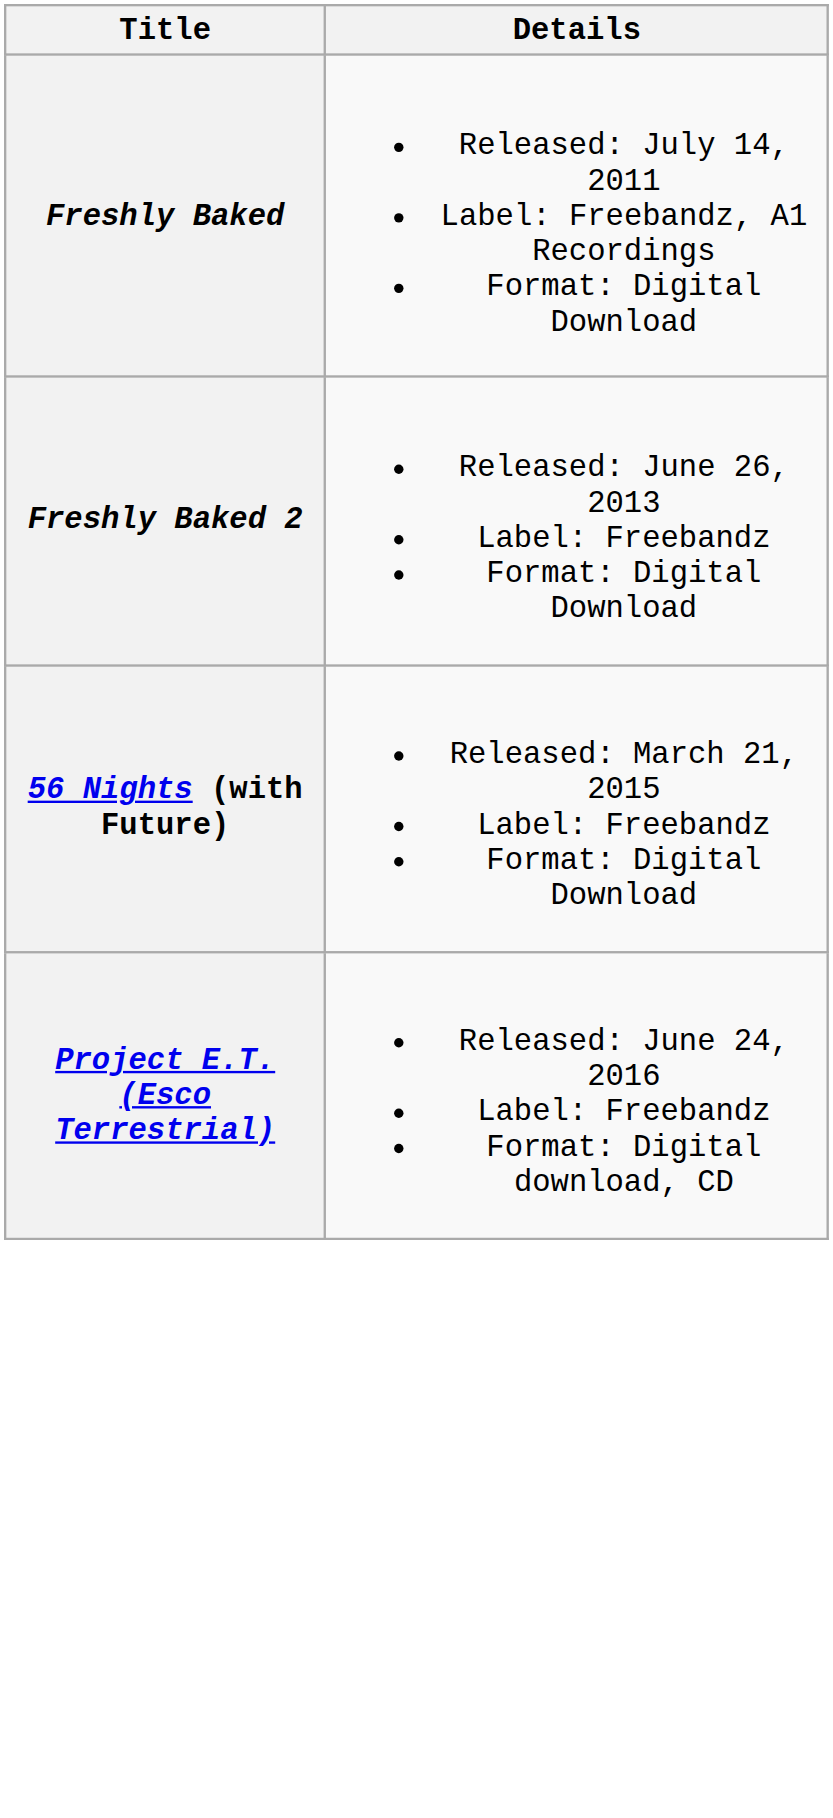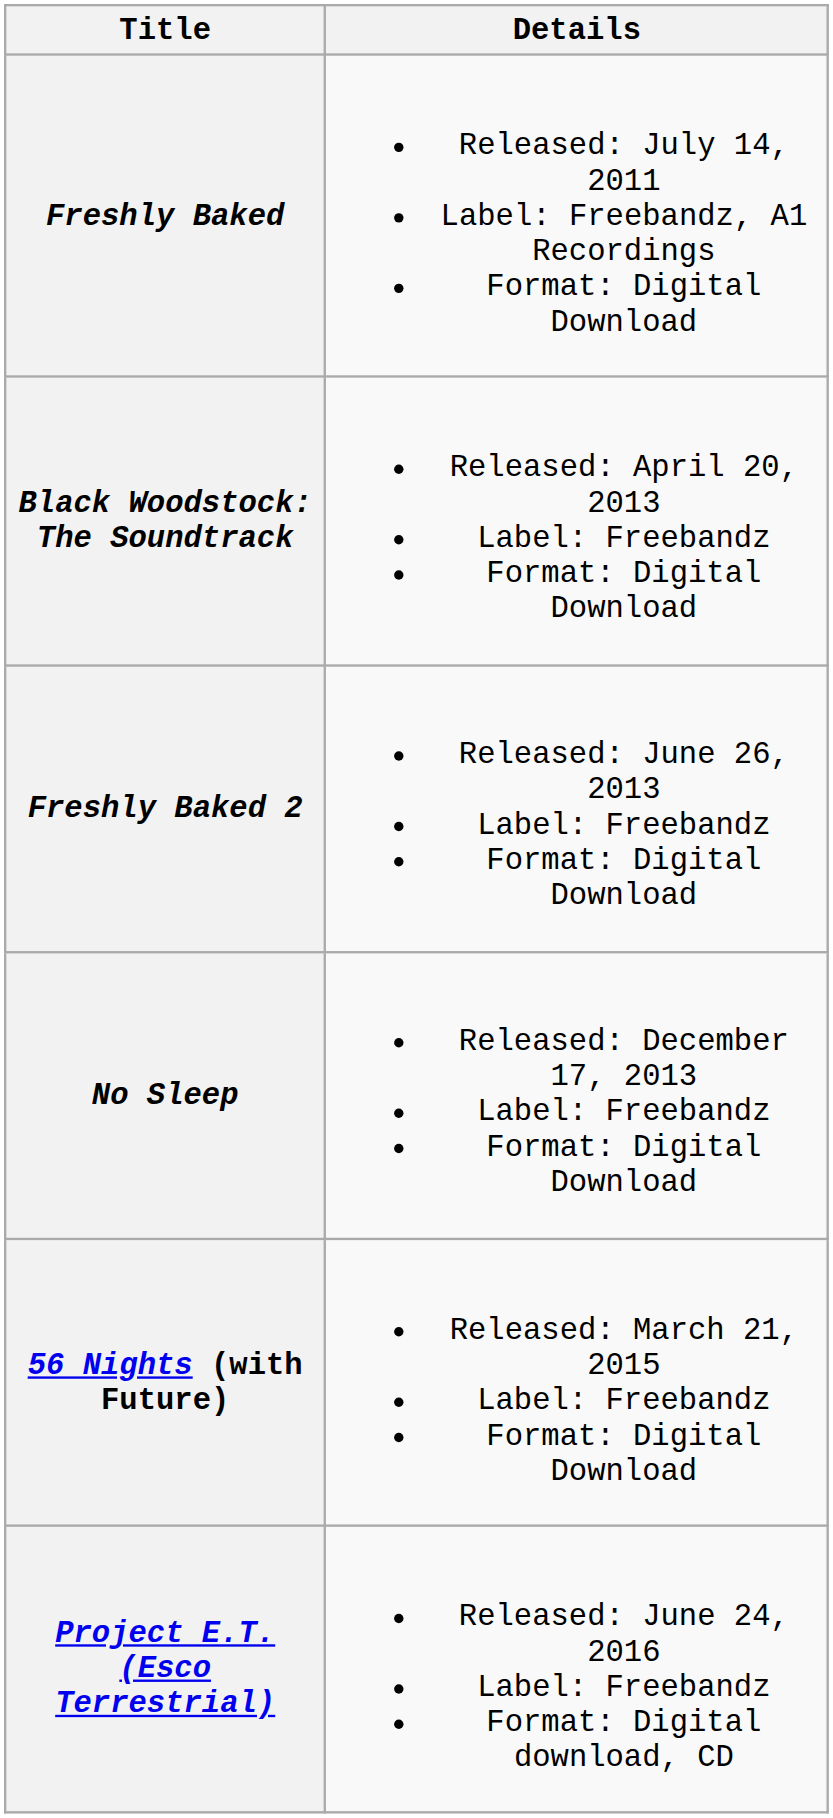+ row: Black Woodstock: The Soundtrack | Released: April 20, 2013 Label: Freebandz Format: Digital Download
+ row: No Sleep | Released: December 17, 2013 Label: Freebandz Format: Digital Download
